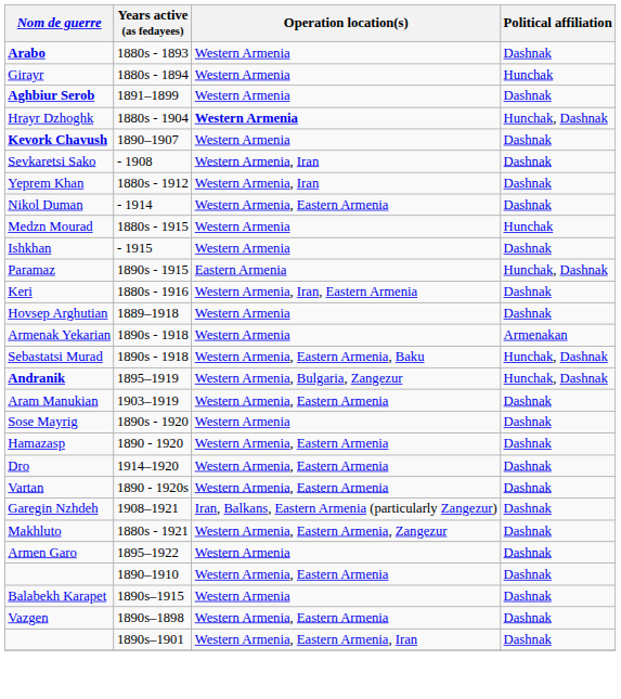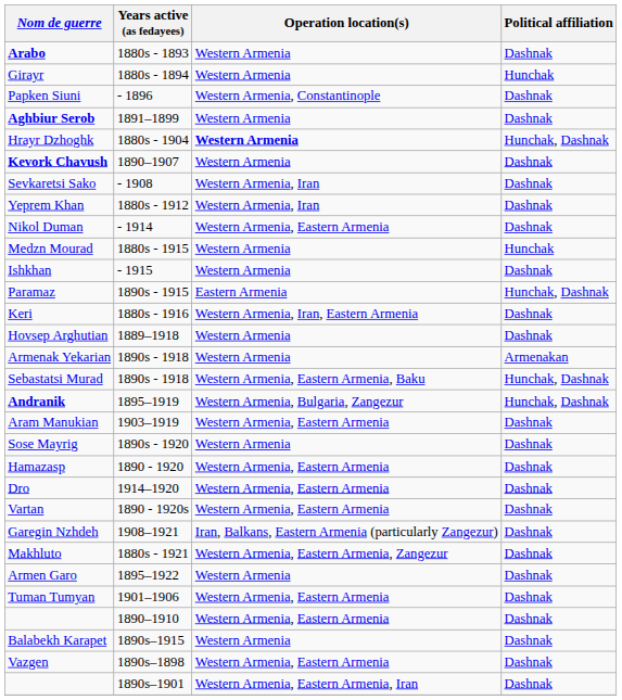+ row: Papken Siuni | - 1896 | Western Armenia, Constantinople | Dashnak
+ row: Tuman Tumyan | 1901–1906 | Western Armenia, Eastern Armenia | Dashnak
